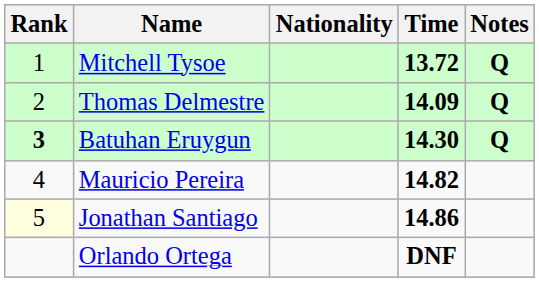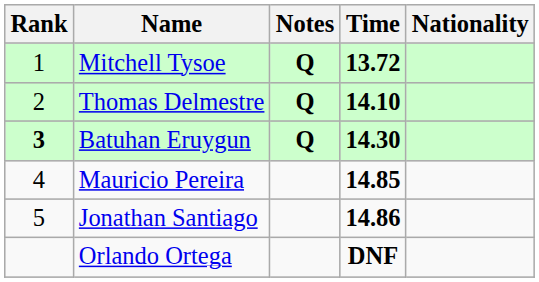columns swapped: Nationality <-> Notes
Thomas Delmestre | Time: 14.09 -> 14.10
Mauricio Pereira | Time: 14.82 -> 14.85
Jonathan Santiago | Rank: lightyellow background -> no background
